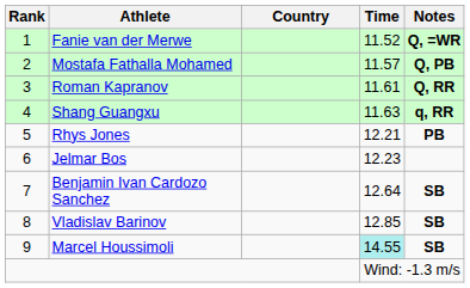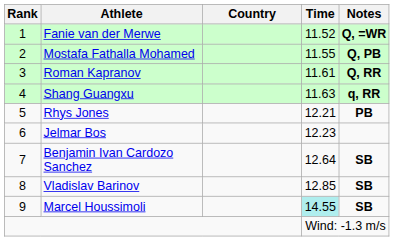Mostafa Fathalla Mohamed | Time: 11.57 -> 11.55
